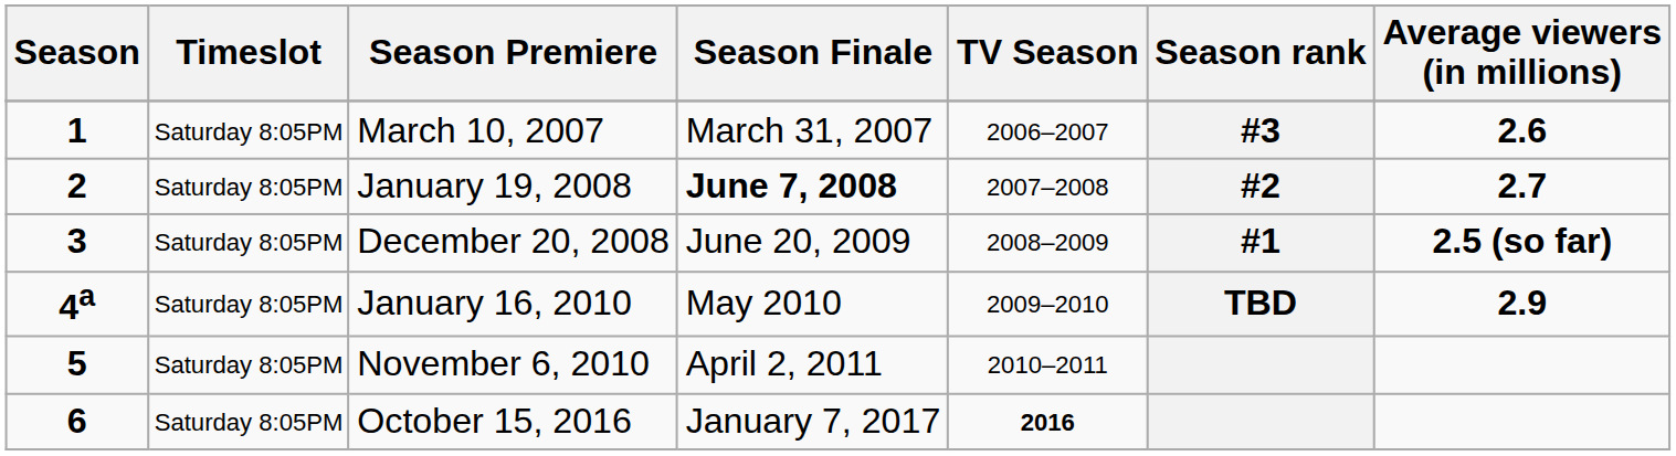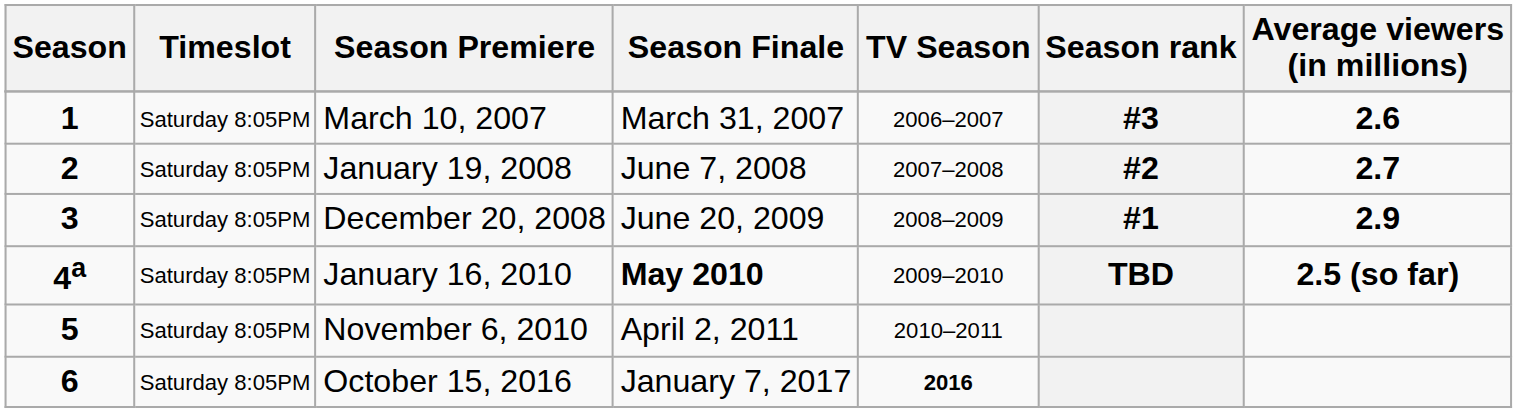2 | Season Finale: bold -> normal
3 | Average viewers (in millions): 2.5 (so far) -> 2.9
4a | Season Finale: normal -> bold
4a | Average viewers (in millions): 2.9 -> 2.5 (so far)
